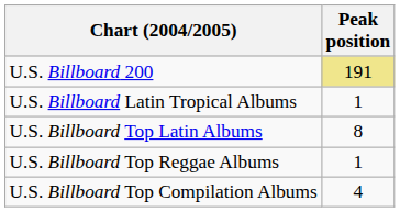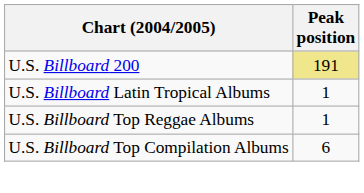- row: U.S. Billboard Top Latin Albums | 8
U.S. Billboard Top Compilation Albums | Peak position: 4 -> 6
